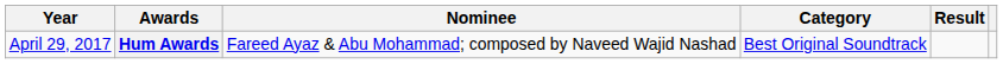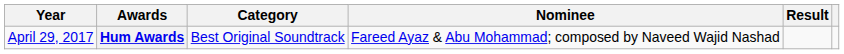columns swapped: Category <-> Nominee
